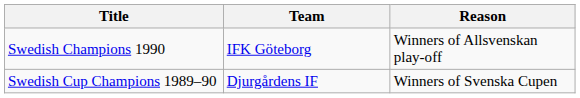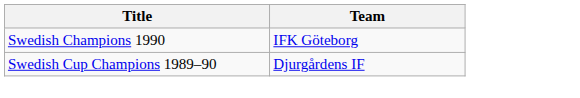- column: Reason | Winners of Allsvenskan play-off | Winners of Svenska Cupen
